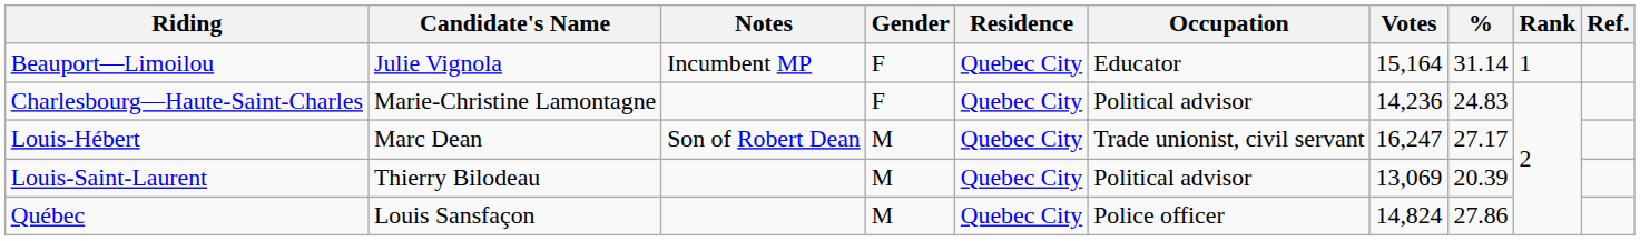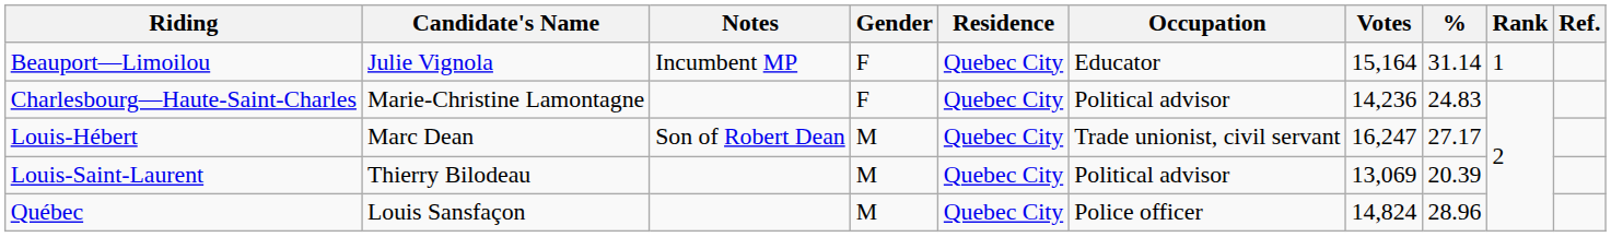Québec | %: 27.86 -> 28.96
